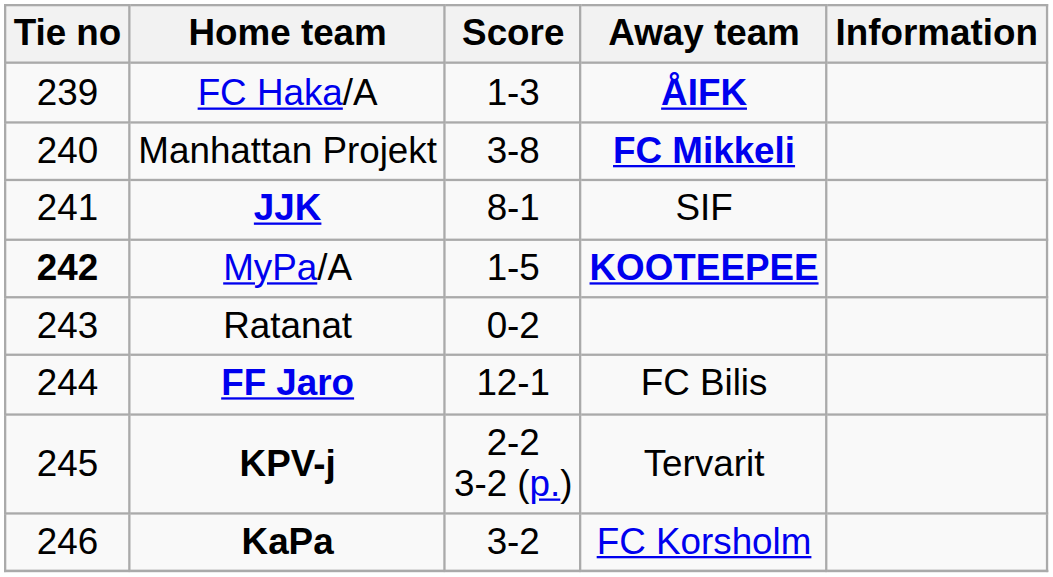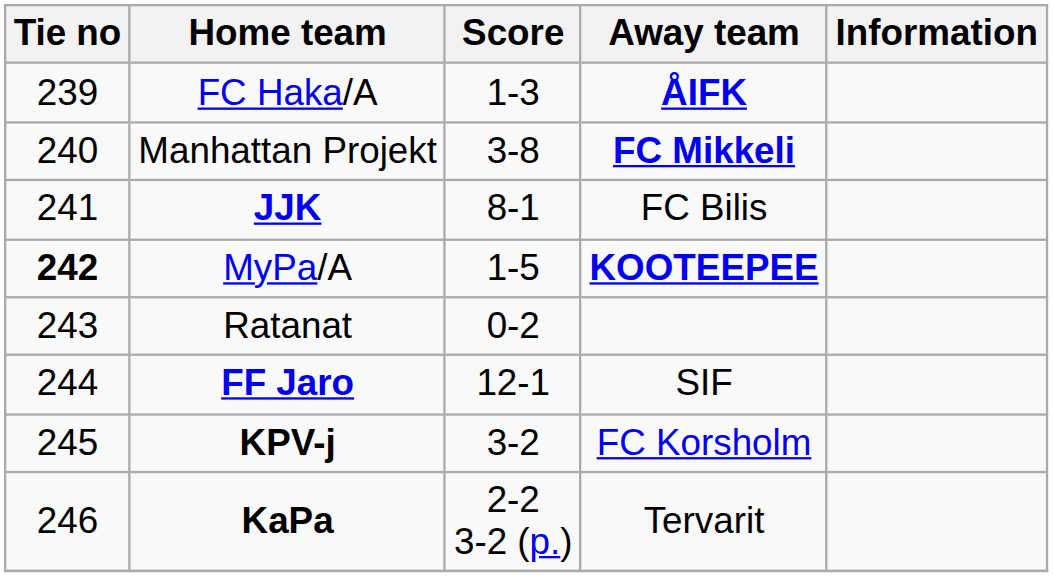JJK | Away team: SIF -> FC Bilis
FF Jaro | Away team: FC Bilis -> SIF
KPV-j | Score: 2-2 3-2 (p.) -> 3-2
KPV-j | Away team: Tervarit -> FC Korsholm
KaPa | Score: 3-2 -> 2-2 3-2 (p.)
KaPa | Away team: FC Korsholm -> Tervarit
